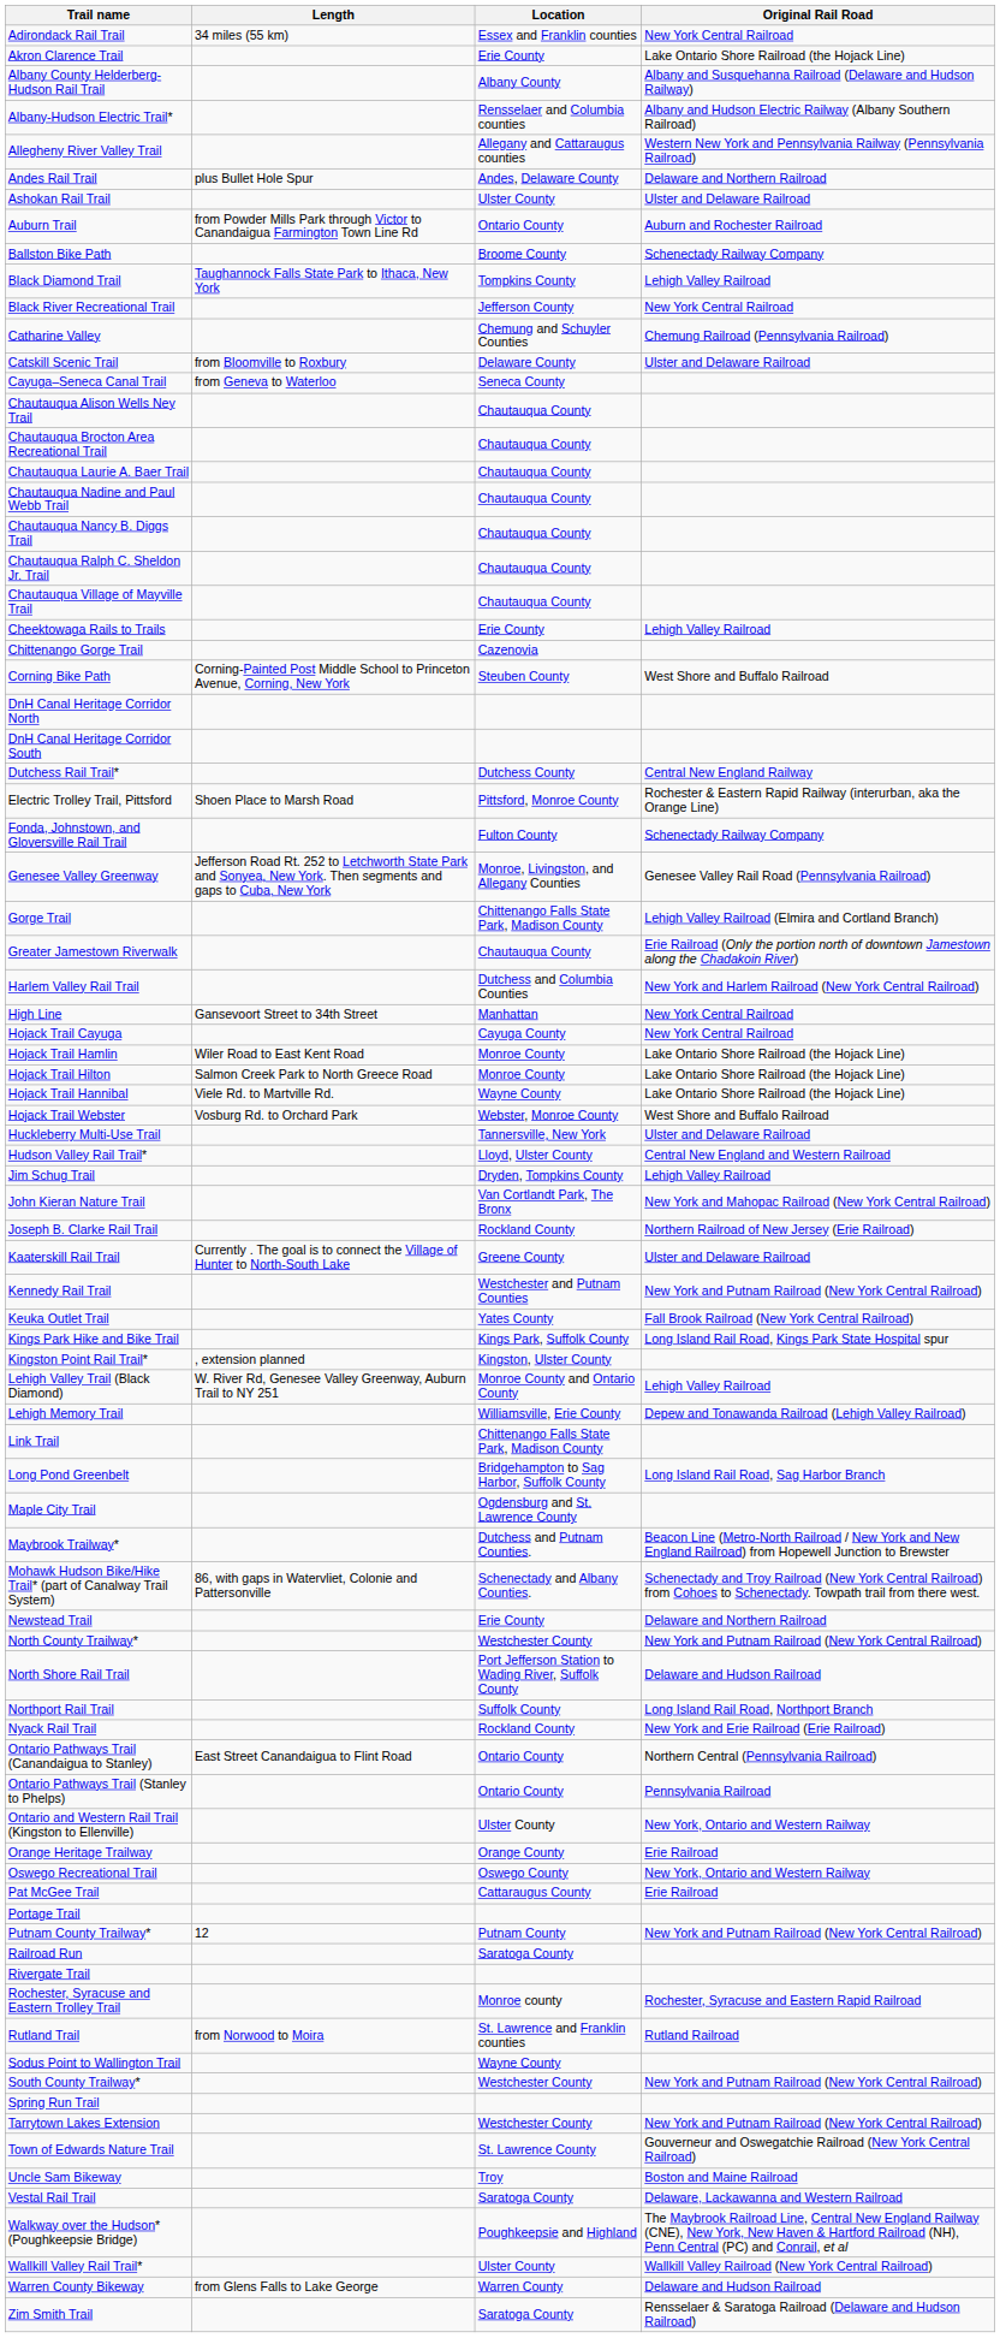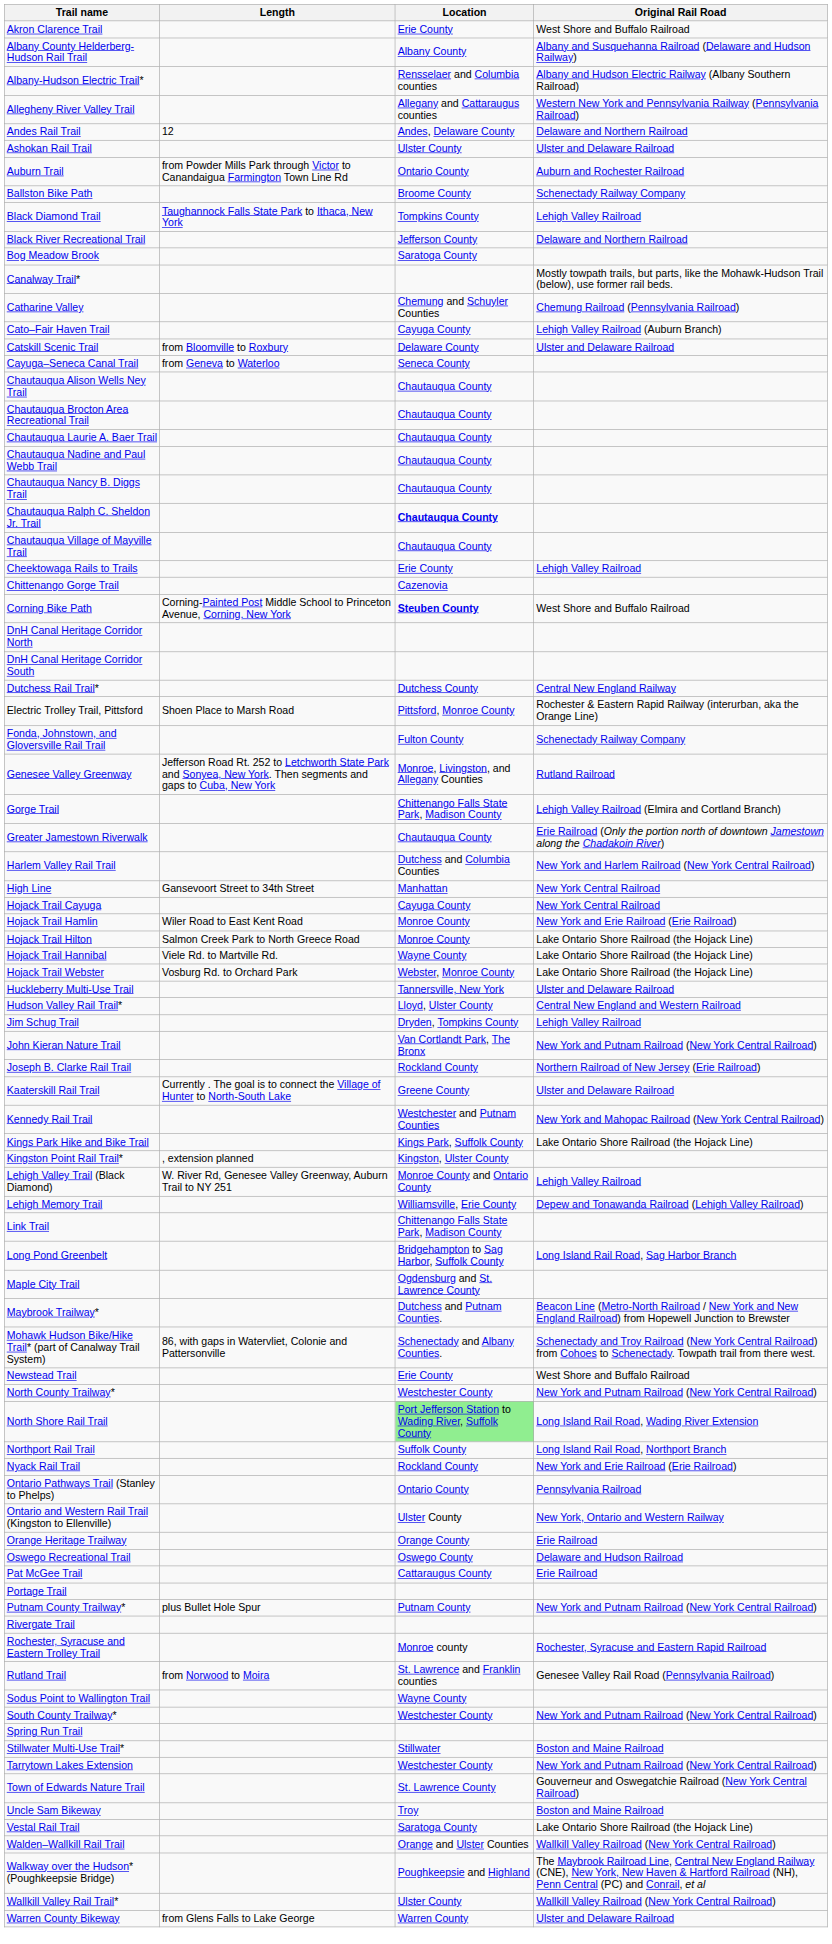- row: Adirondack Rail Trail | 34 miles (55 km) | Essex and Franklin counties | New York Central Railroad
Akron Clarence Trail | Original Rail Road: Lake Ontario Shore Railroad (the Hojack Line) -> West Shore and Buffalo Railroad
Andes Rail Trail | Length: plus Bullet Hole Spur -> 12
Black River Recreational Trail | Original Rail Road: New York Central Railroad -> Delaware and Northern Railroad
+ row: Bog Meadow Brook | Saratoga County
+ row: Canalway Trail* | Mostly towpath trails, but parts, like the Mohawk-Hudson Trail (below), use former rail beds.
+ row: Cato–Fair Haven Trail | Cayuga County | Lehigh Valley Railroad (Auburn Branch)
Chautauqua Ralph C. Sheldon Jr. Trail | Location: normal -> bold
Corning Bike Path | Location: normal -> bold
Genesee Valley Greenway | Original Rail Road: Genesee Valley Rail Road (Pennsylvania Railroad) -> Rutland Railroad
Hojack Trail Hamlin | Original Rail Road: Lake Ontario Shore Railroad (the Hojack Line) -> New York and Erie Railroad (Erie Railroad)
Hojack Trail Webster | Original Rail Road: West Shore and Buffalo Railroad -> Lake Ontario Shore Railroad (the Hojack Line)
John Kieran Nature Trail | Original Rail Road: New York and Mahopac Railroad (New York Central Railroad) -> New York and Putnam Railroad (New York Central Railroad)
Kennedy Rail Trail | Original Rail Road: New York and Putnam Railroad (New York Central Railroad) -> New York and Mahopac Railroad (New York Central Railroad)
- row: Keuka Outlet Trail | Yates County | Fall Brook Railroad (New York Central Railroad)
Kings Park Hike and Bike Trail | Original Rail Road: Long Island Rail Road, Kings Park State Hospital spur -> Lake Ontario Shore Railroad (the Hojack Line)
Newstead Trail | Original Rail Road: Delaware and Northern Railroad -> West Shore and Buffalo Railroad
North Shore Rail Trail | Location: no background -> lightgreen background
North Shore Rail Trail | Original Rail Road: Delaware and Hudson Railroad -> Long Island Rail Road, Wading River Extension
- row: Ontario Pathways Trail (Canandaigua to Stanley) | East Street Canandaigua to Flint Road | Ontario County | Northern Central (Pennsylvania Railroad)
Oswego Recreational Trail | Original Rail Road: New York, Ontario and Western Railway -> Delaware and Hudson Railroad
Putnam County Trailway* | Length: 12 -> plus Bullet Hole Spur
- row: Railroad Run | Saratoga County
Rutland Trail | Original Rail Road: Rutland Railroad -> Genesee Valley Rail Road (Pennsylvania Railroad)
+ row: Stillwater Multi-Use Trail* | Stillwater | Boston and Maine Railroad
Vestal Rail Trail | Original Rail Road: Delaware, Lackawanna and Western Railroad -> Lake Ontario Shore Railroad (the Hojack Line)
+ row: Walden–Wallkill Rail Trail | Orange and Ulster Counties | Wallkill Valley Railroad (New York Central Railroad)
Warren County Bikeway | Original Rail Road: Delaware and Hudson Railroad -> Ulster and Delaware Railroad
- row: Zim Smith Trail | Saratoga County | Rensselaer & Saratoga Railroad (Delaware and Hudson Railroad)
